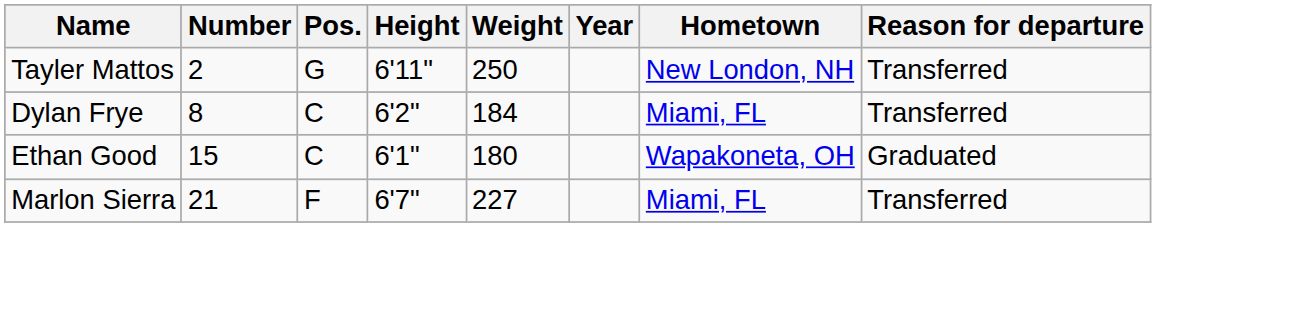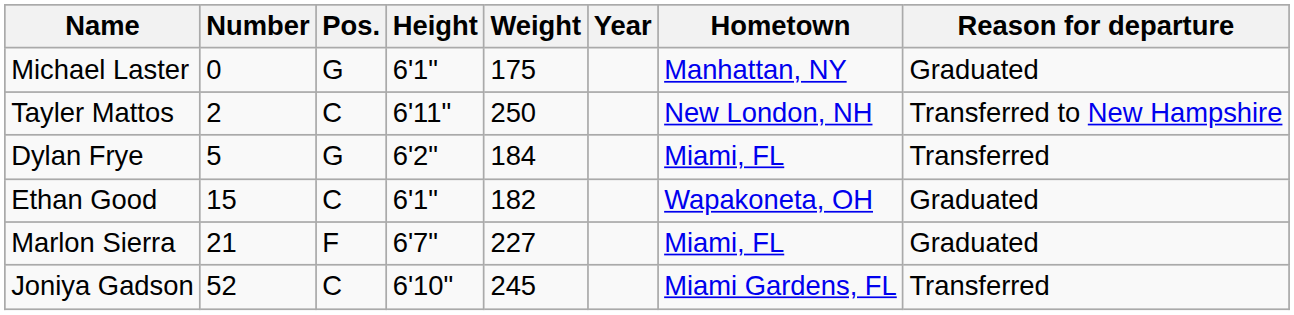+ row: Michael Laster | 0 | G | 6'1" | 175 | Manhattan, NY | Graduated
Tayler Mattos | Pos.: G -> C
Tayler Mattos | Reason for departure: Transferred -> Transferred to New Hampshire
Dylan Frye | Number: 8 -> 5
Dylan Frye | Pos.: C -> G
Ethan Good | Weight: 180 -> 182
Marlon Sierra | Reason for departure: Transferred -> Graduated
+ row: Joniya Gadson | 52 | C | 6'10" | 245 | Miami Gardens, FL | Transferred
